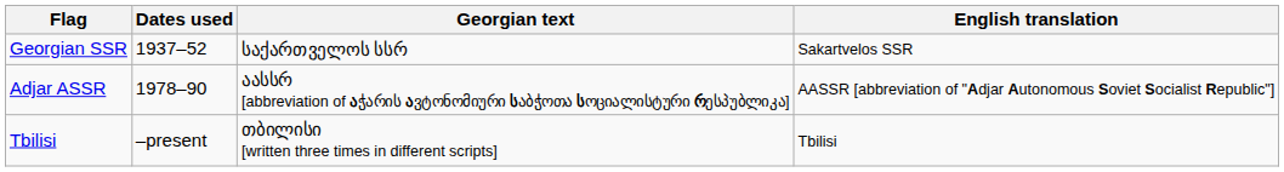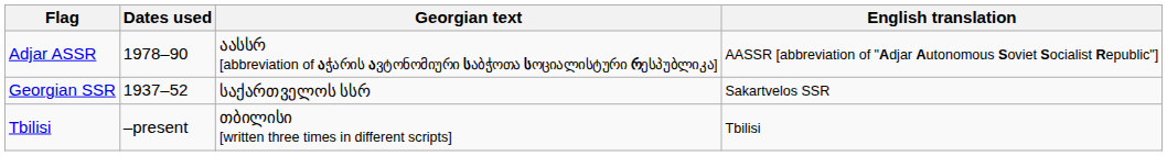rows swapped: Adjar ASSR <-> Georgian SSR
